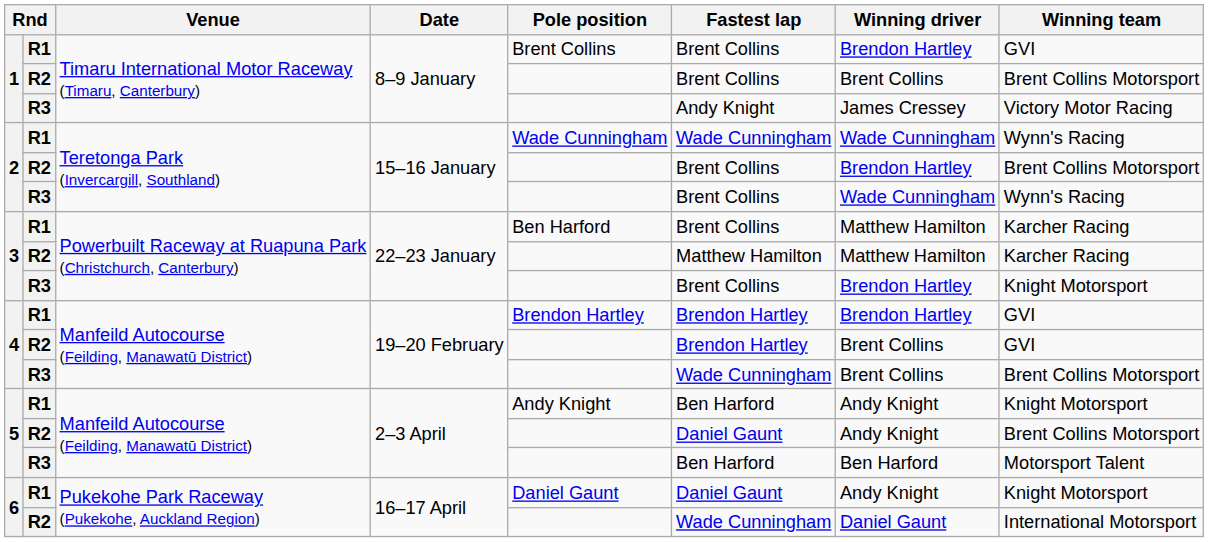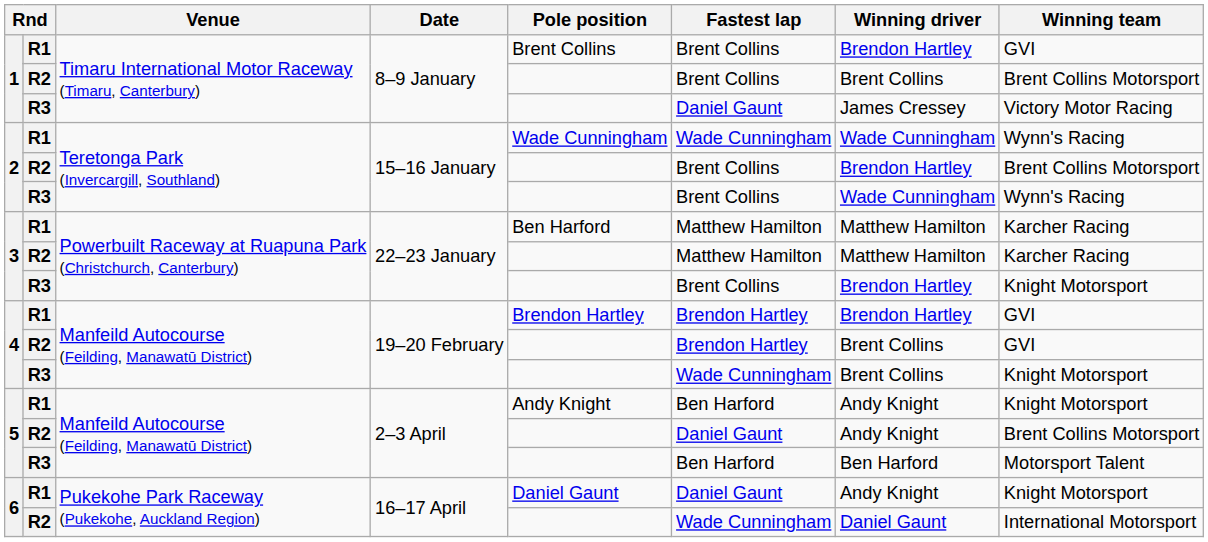1 / R3 | Fastest lap: Andy Knight -> Daniel Gaunt
3 / R1 | Fastest lap: Brent Collins -> Matthew Hamilton
4 / R3 | Winning team: Brent Collins Motorsport -> Knight Motorsport
